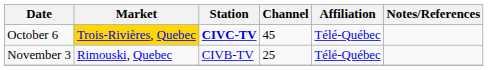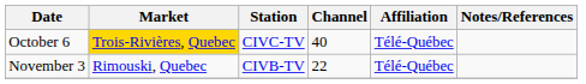October 6 | Station: bold -> normal
October 6 | Channel: 45 -> 40
November 3 | Channel: 25 -> 22
